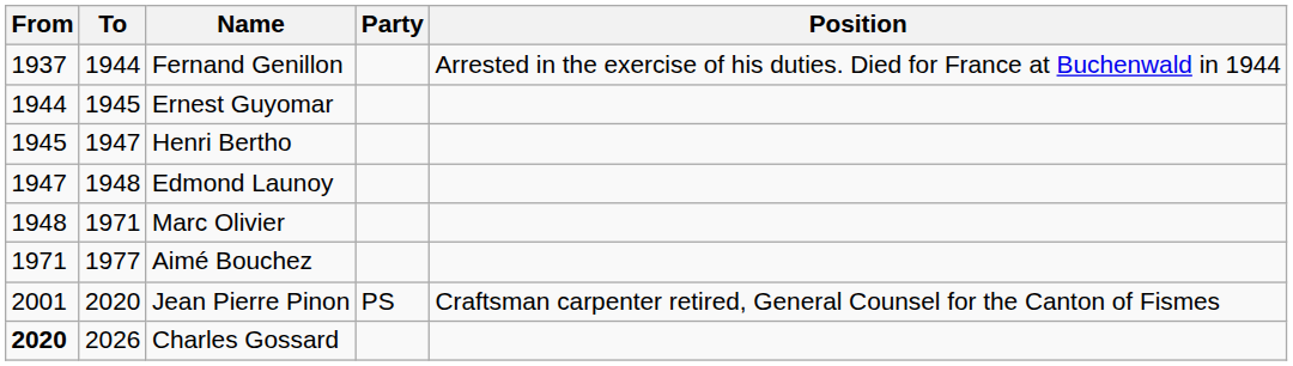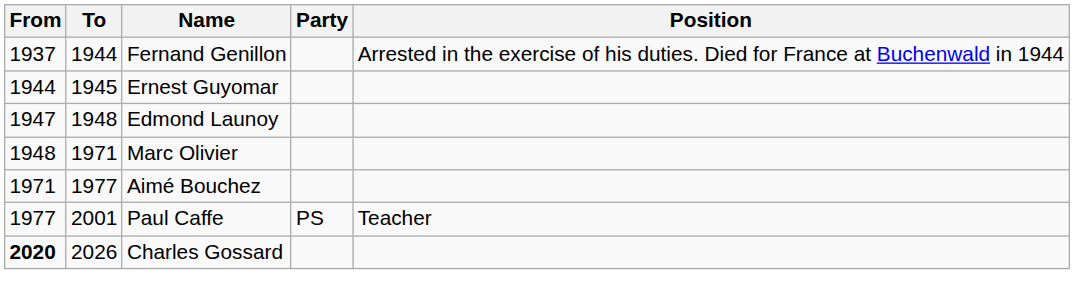- row: 1945 | 1947 | Henri Bertho
+ row: 1977 | 2001 | Paul Caffe | PS | Teacher
- row: 2001 | 2020 | Jean Pierre Pinon | PS | Craftsman carpenter retired, General Counsel for the Canton of Fismes
